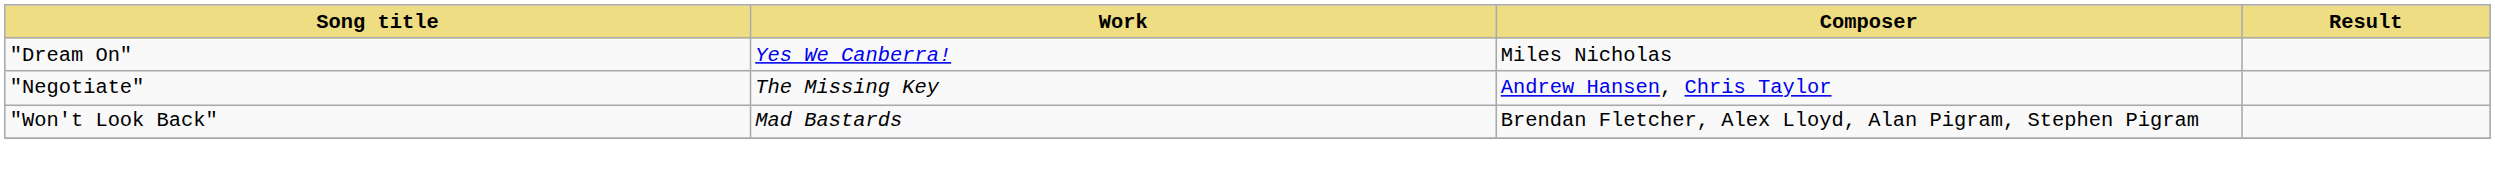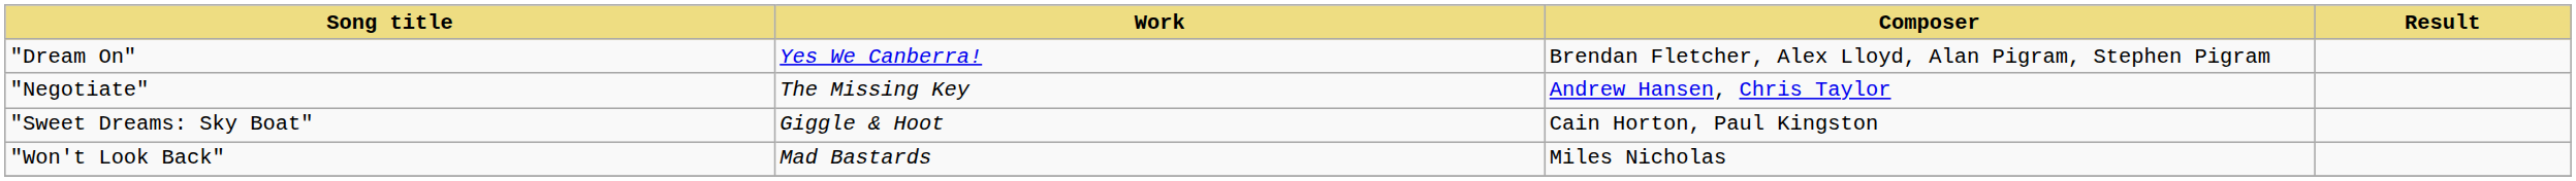"Dream On" | Composer: Miles Nicholas -> Brendan Fletcher, Alex Lloyd, Alan Pigram, Stephen Pigram
+ row: "Sweet Dreams: Sky Boat" | Giggle & Hoot | Cain Horton, Paul Kingston
"Won't Look Back" | Composer: Brendan Fletcher, Alex Lloyd, Alan Pigram, Stephen Pigram -> Miles Nicholas
